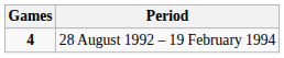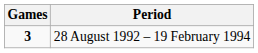28 August 1992 – 19 February 1994 | Games: 4 -> 3
